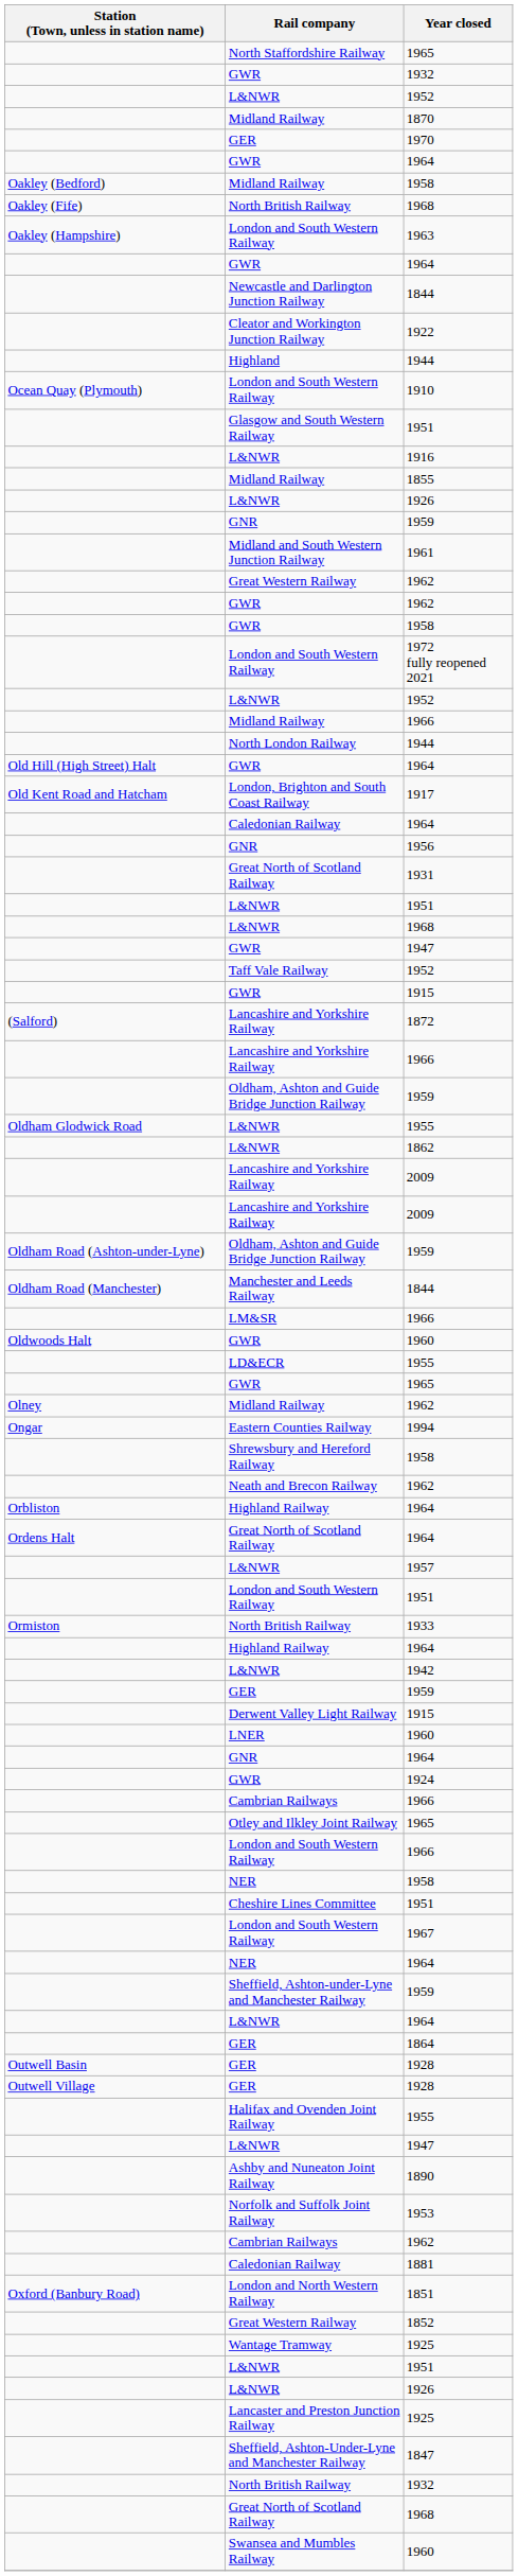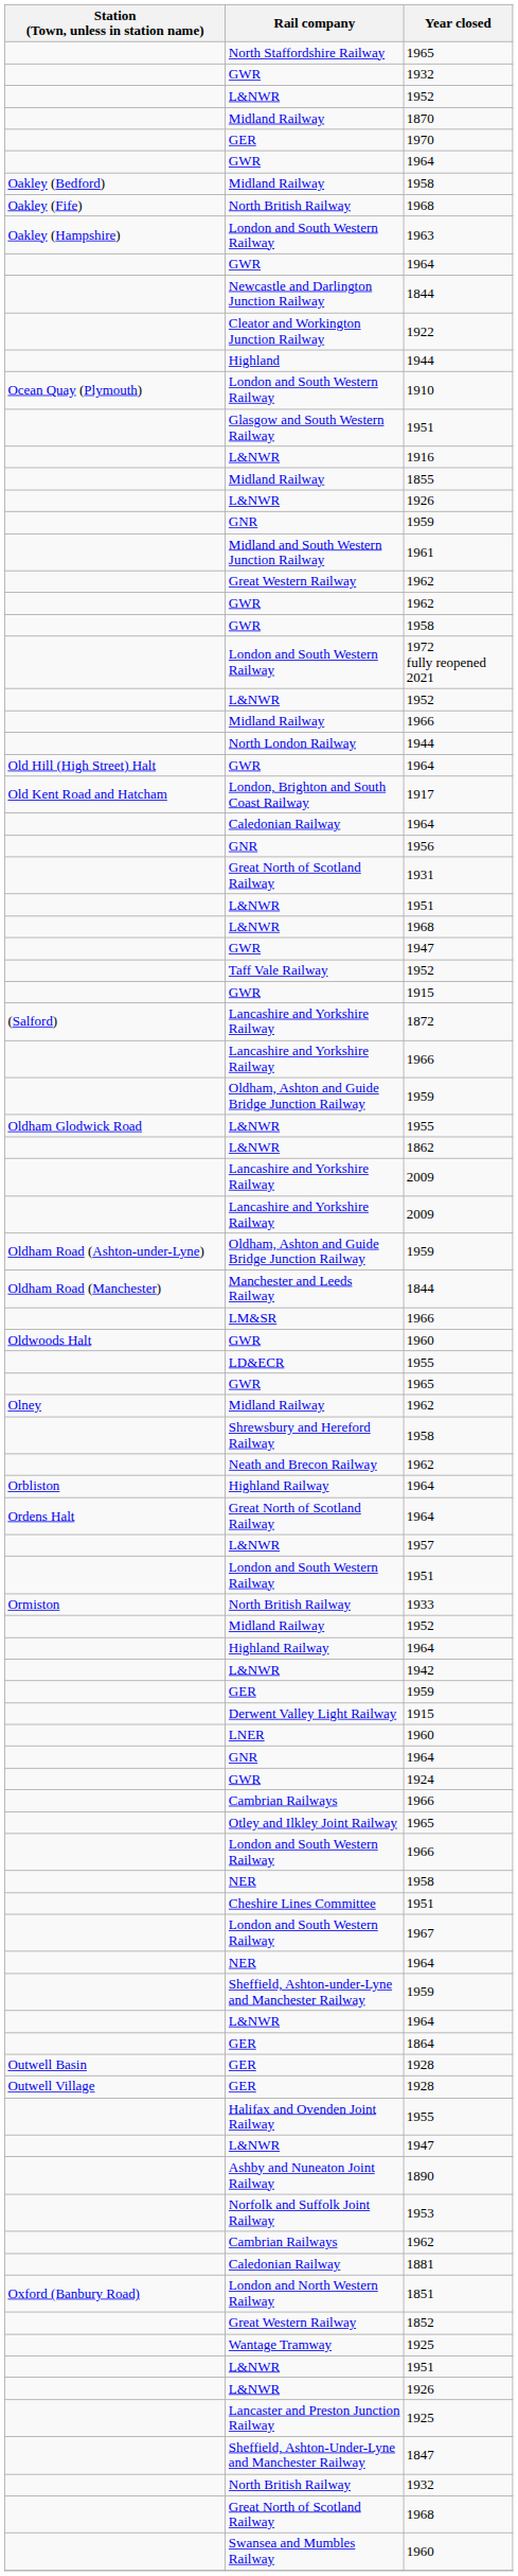- row: Ongar | Eastern Counties Railway | 1994
+ row: Midland Railway | 1952
